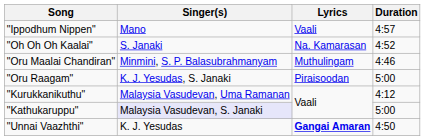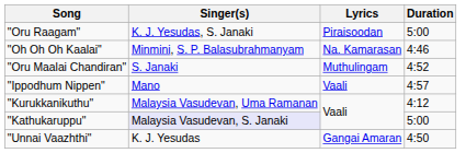rows swapped: "Ippodhum Nippen" <-> "Oru Raagam"
"Oh Oh Oh Kaalai" | Singer(s): S. Janaki -> Minmini, S. P. Balasubrahmanyam
"Oh Oh Oh Kaalai" | Duration: 4:52 -> 4:46
"Oru Maalai Chandiran" | Singer(s): Minmini, S. P. Balasubrahmanyam -> S. Janaki
"Oru Maalai Chandiran" | Duration: 4:46 -> 4:52
"Unnai Vaazhthi" | Lyrics: bold -> normal
